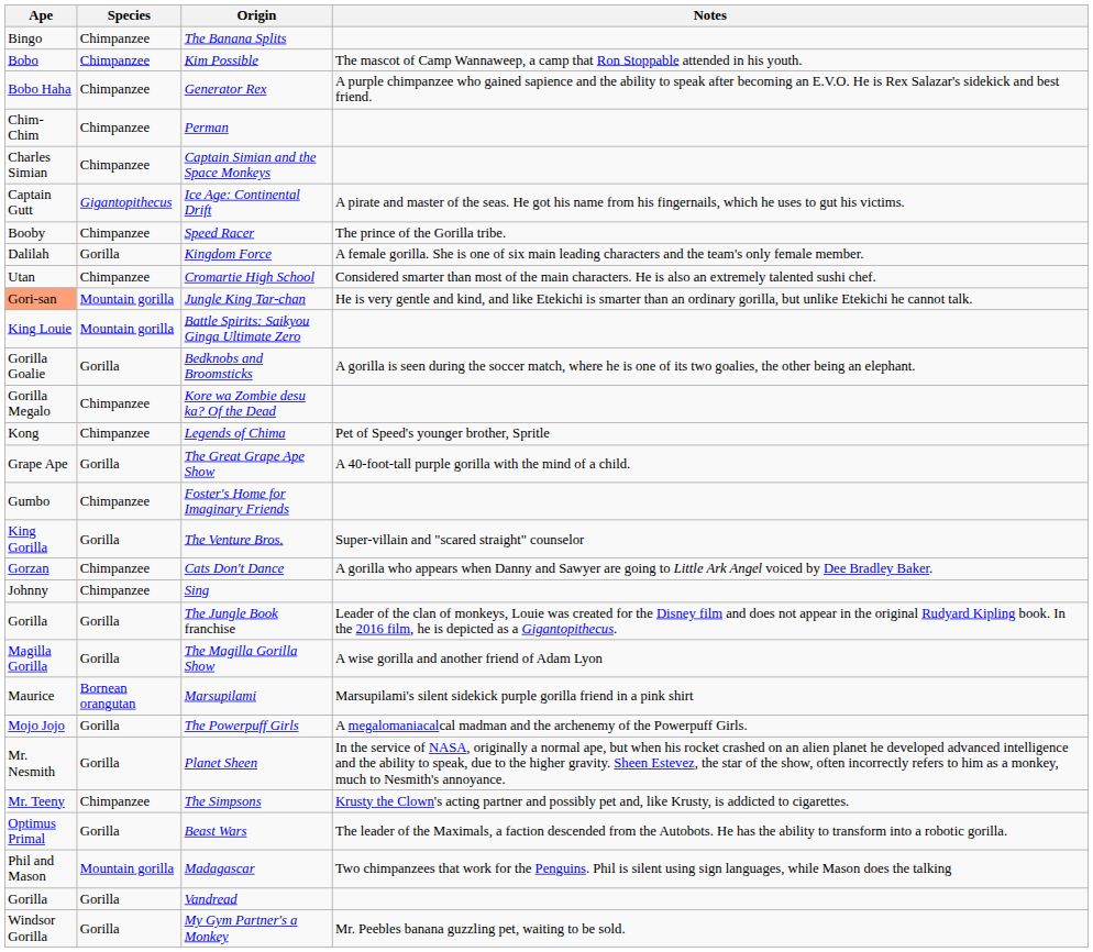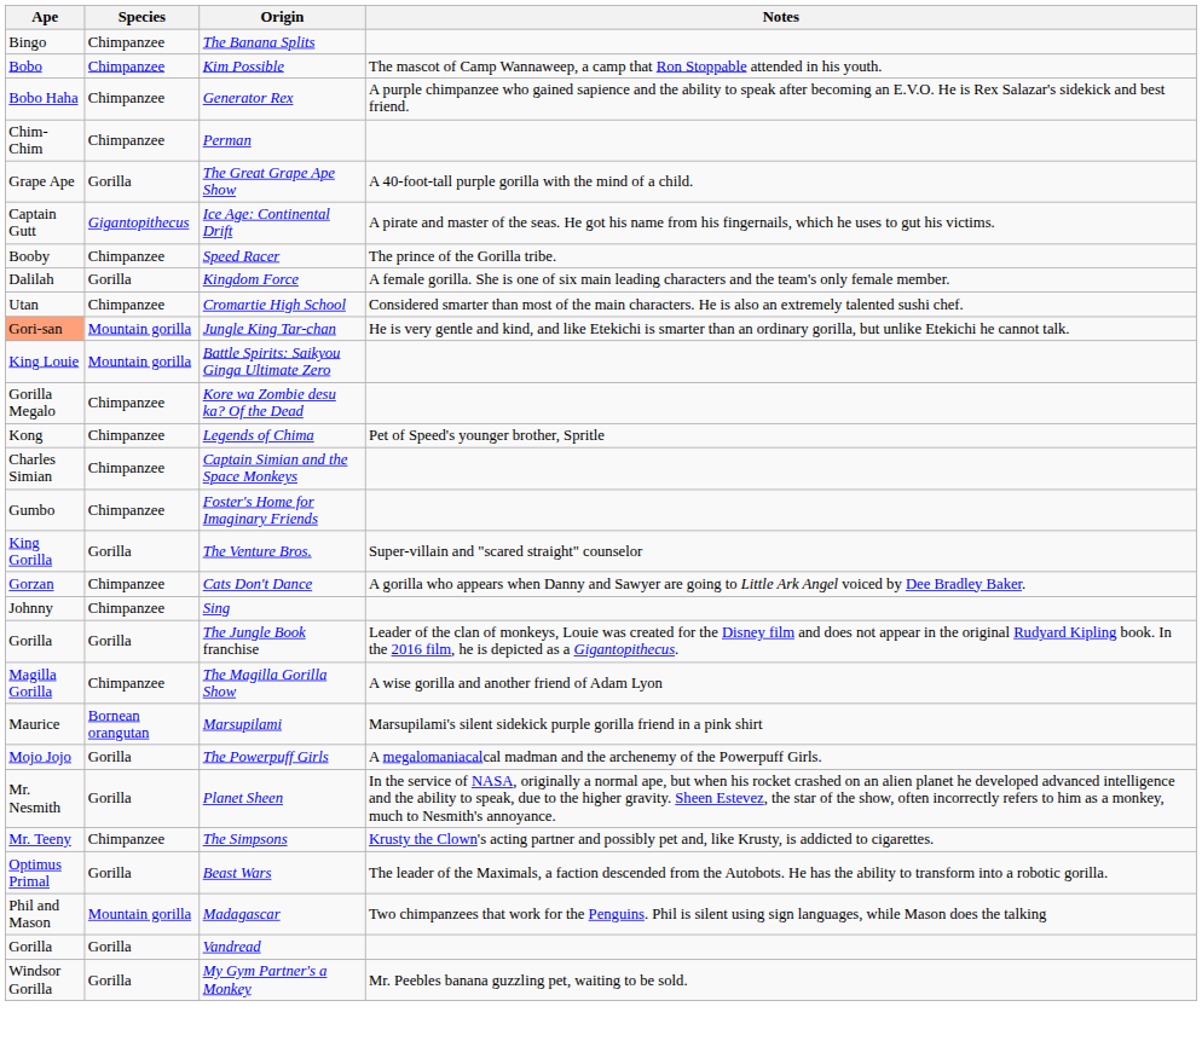rows swapped: Captain Simian and the Space Monkeys <-> The Great Grape Ape Show
- row: Gorilla Goalie | Gorilla | Bedknobs and Broomsticks | A gorilla is seen during the soccer match, where he is one of its two goalies, the other being an elephant.
The Magilla Gorilla Show | Species: Gorilla -> Chimpanzee
